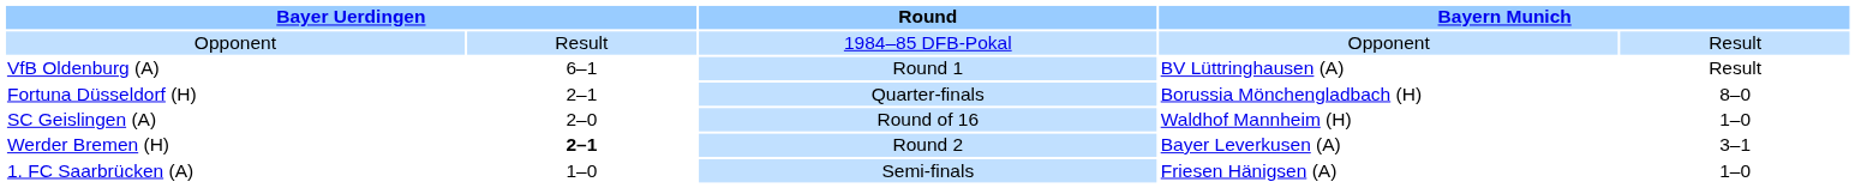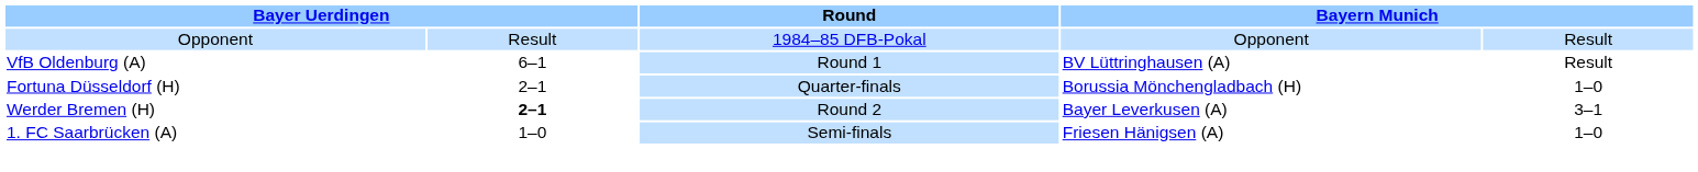Fortuna Düsseldorf (H) | column 5: 8–0 -> 1–0
- row: SC Geislingen (A) | 2–0 | Round of 16 | Waldhof Mannheim (H) | 1–0
